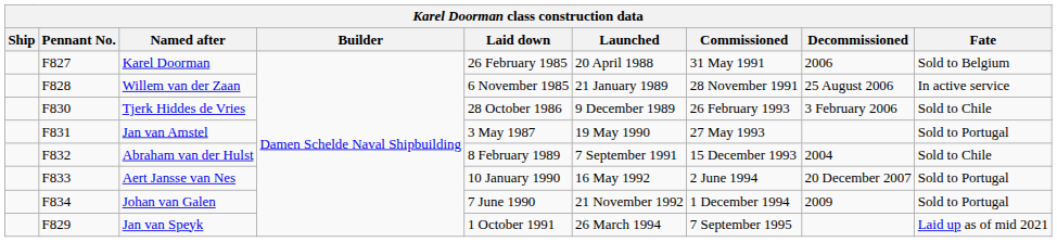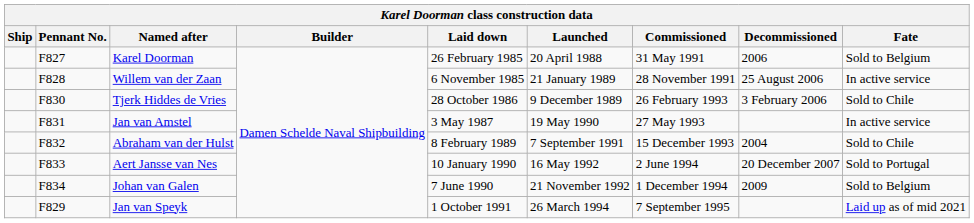Jan van Amstel | Fate: Sold to Portugal -> In active service
Johan van Galen | Fate: Sold to Portugal -> Sold to Belgium
